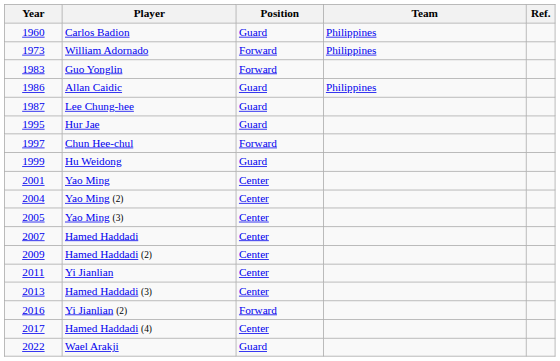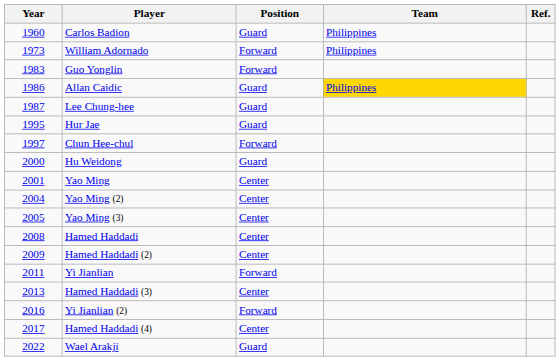Allan Caidic | Team: no background -> gold background
Hu Weidong | Year: 1999 -> 2000
Hamed Haddadi | Year: 2007 -> 2008
Yi Jianlian | Position: Center -> Forward
